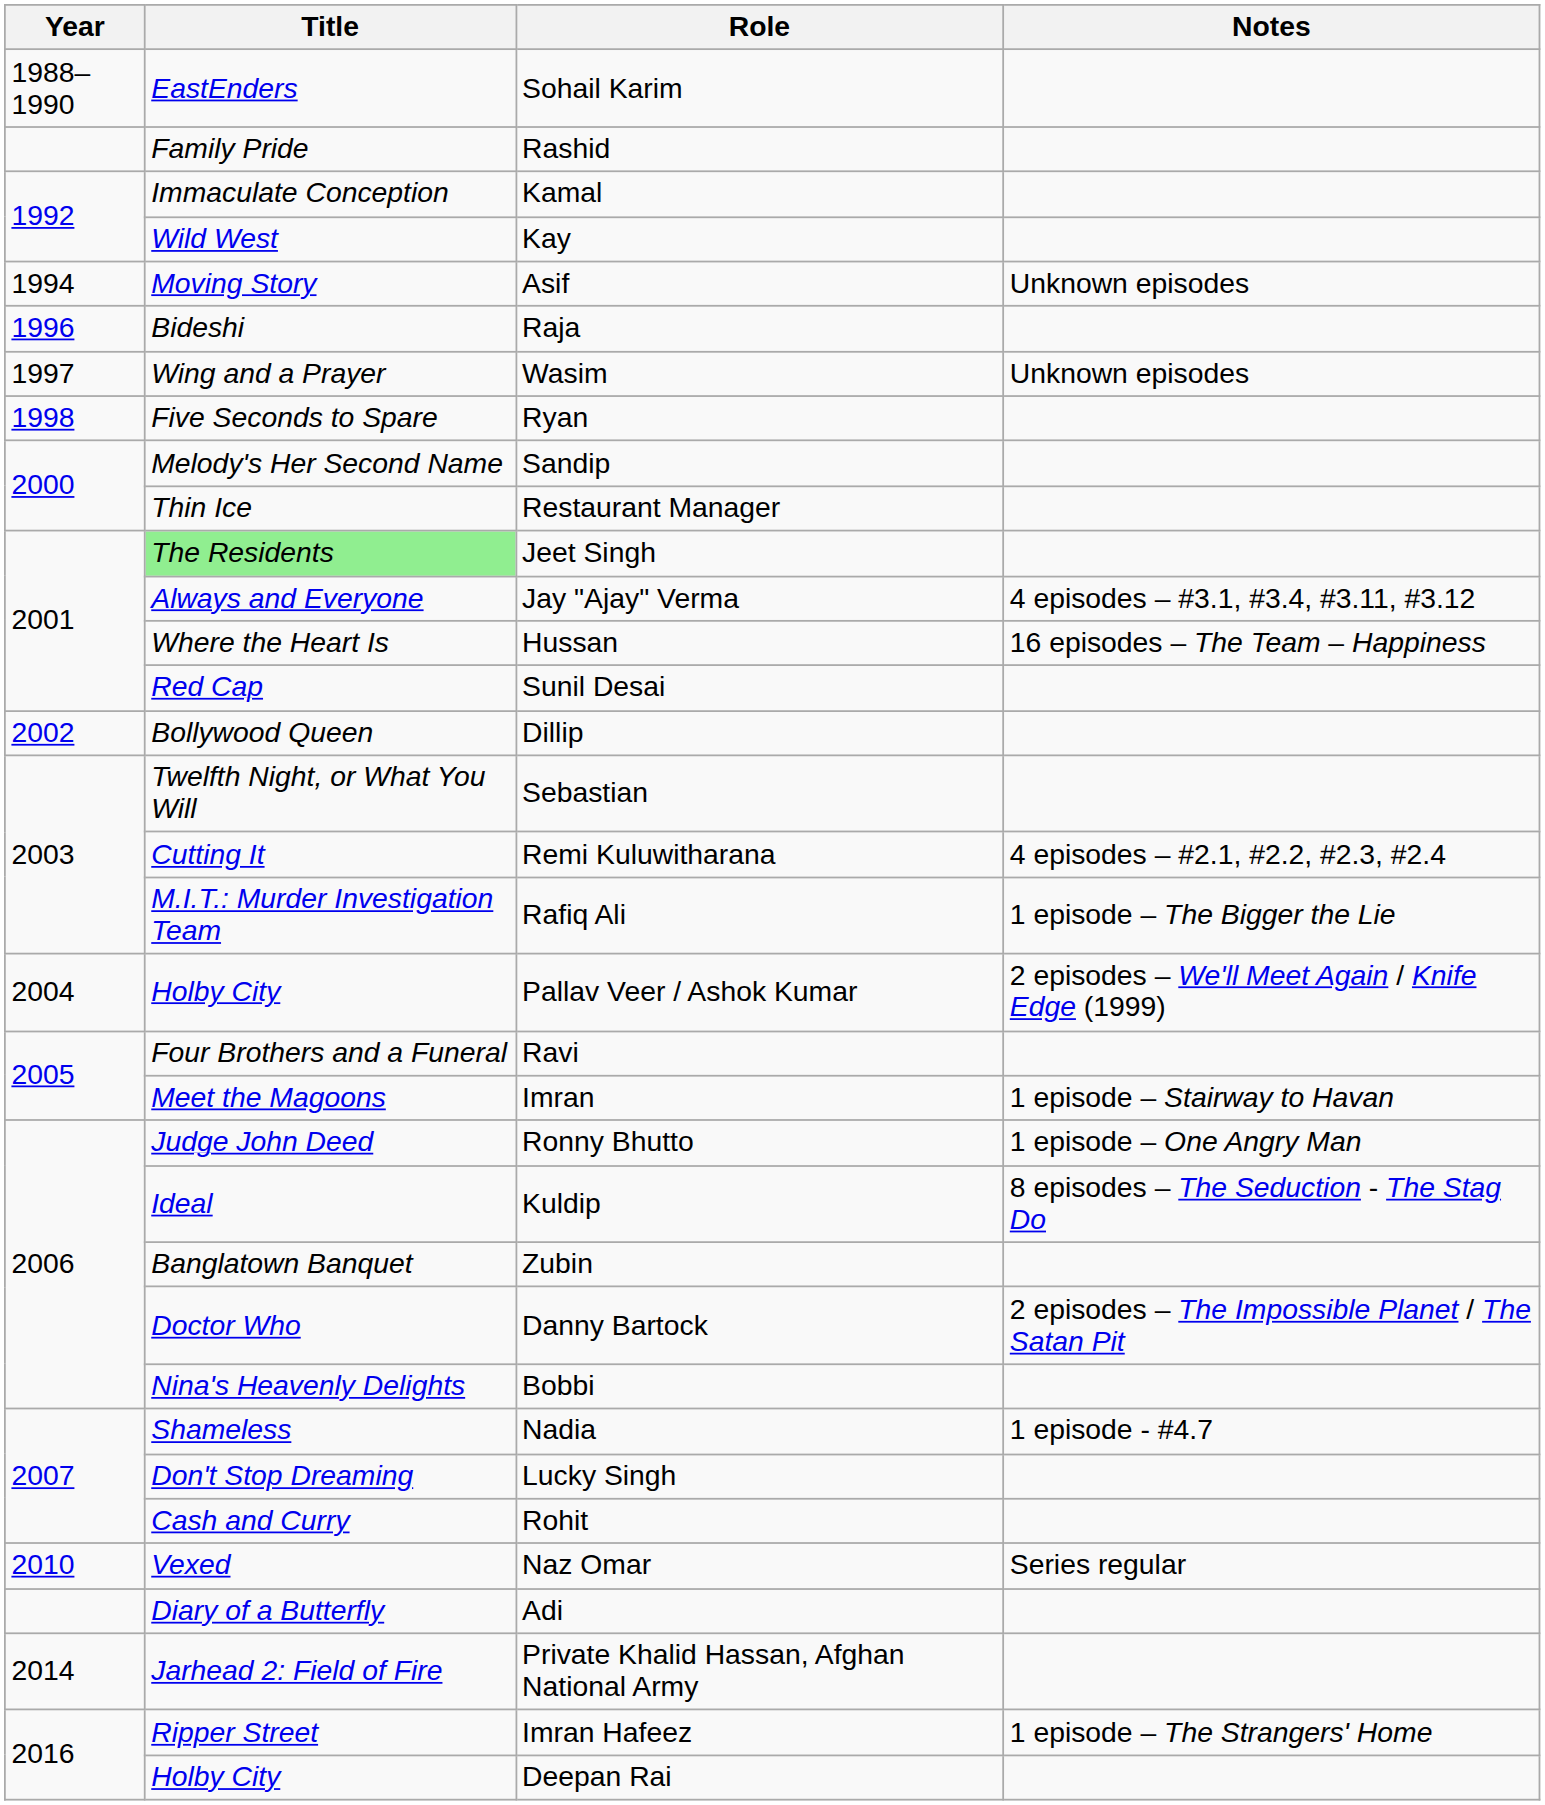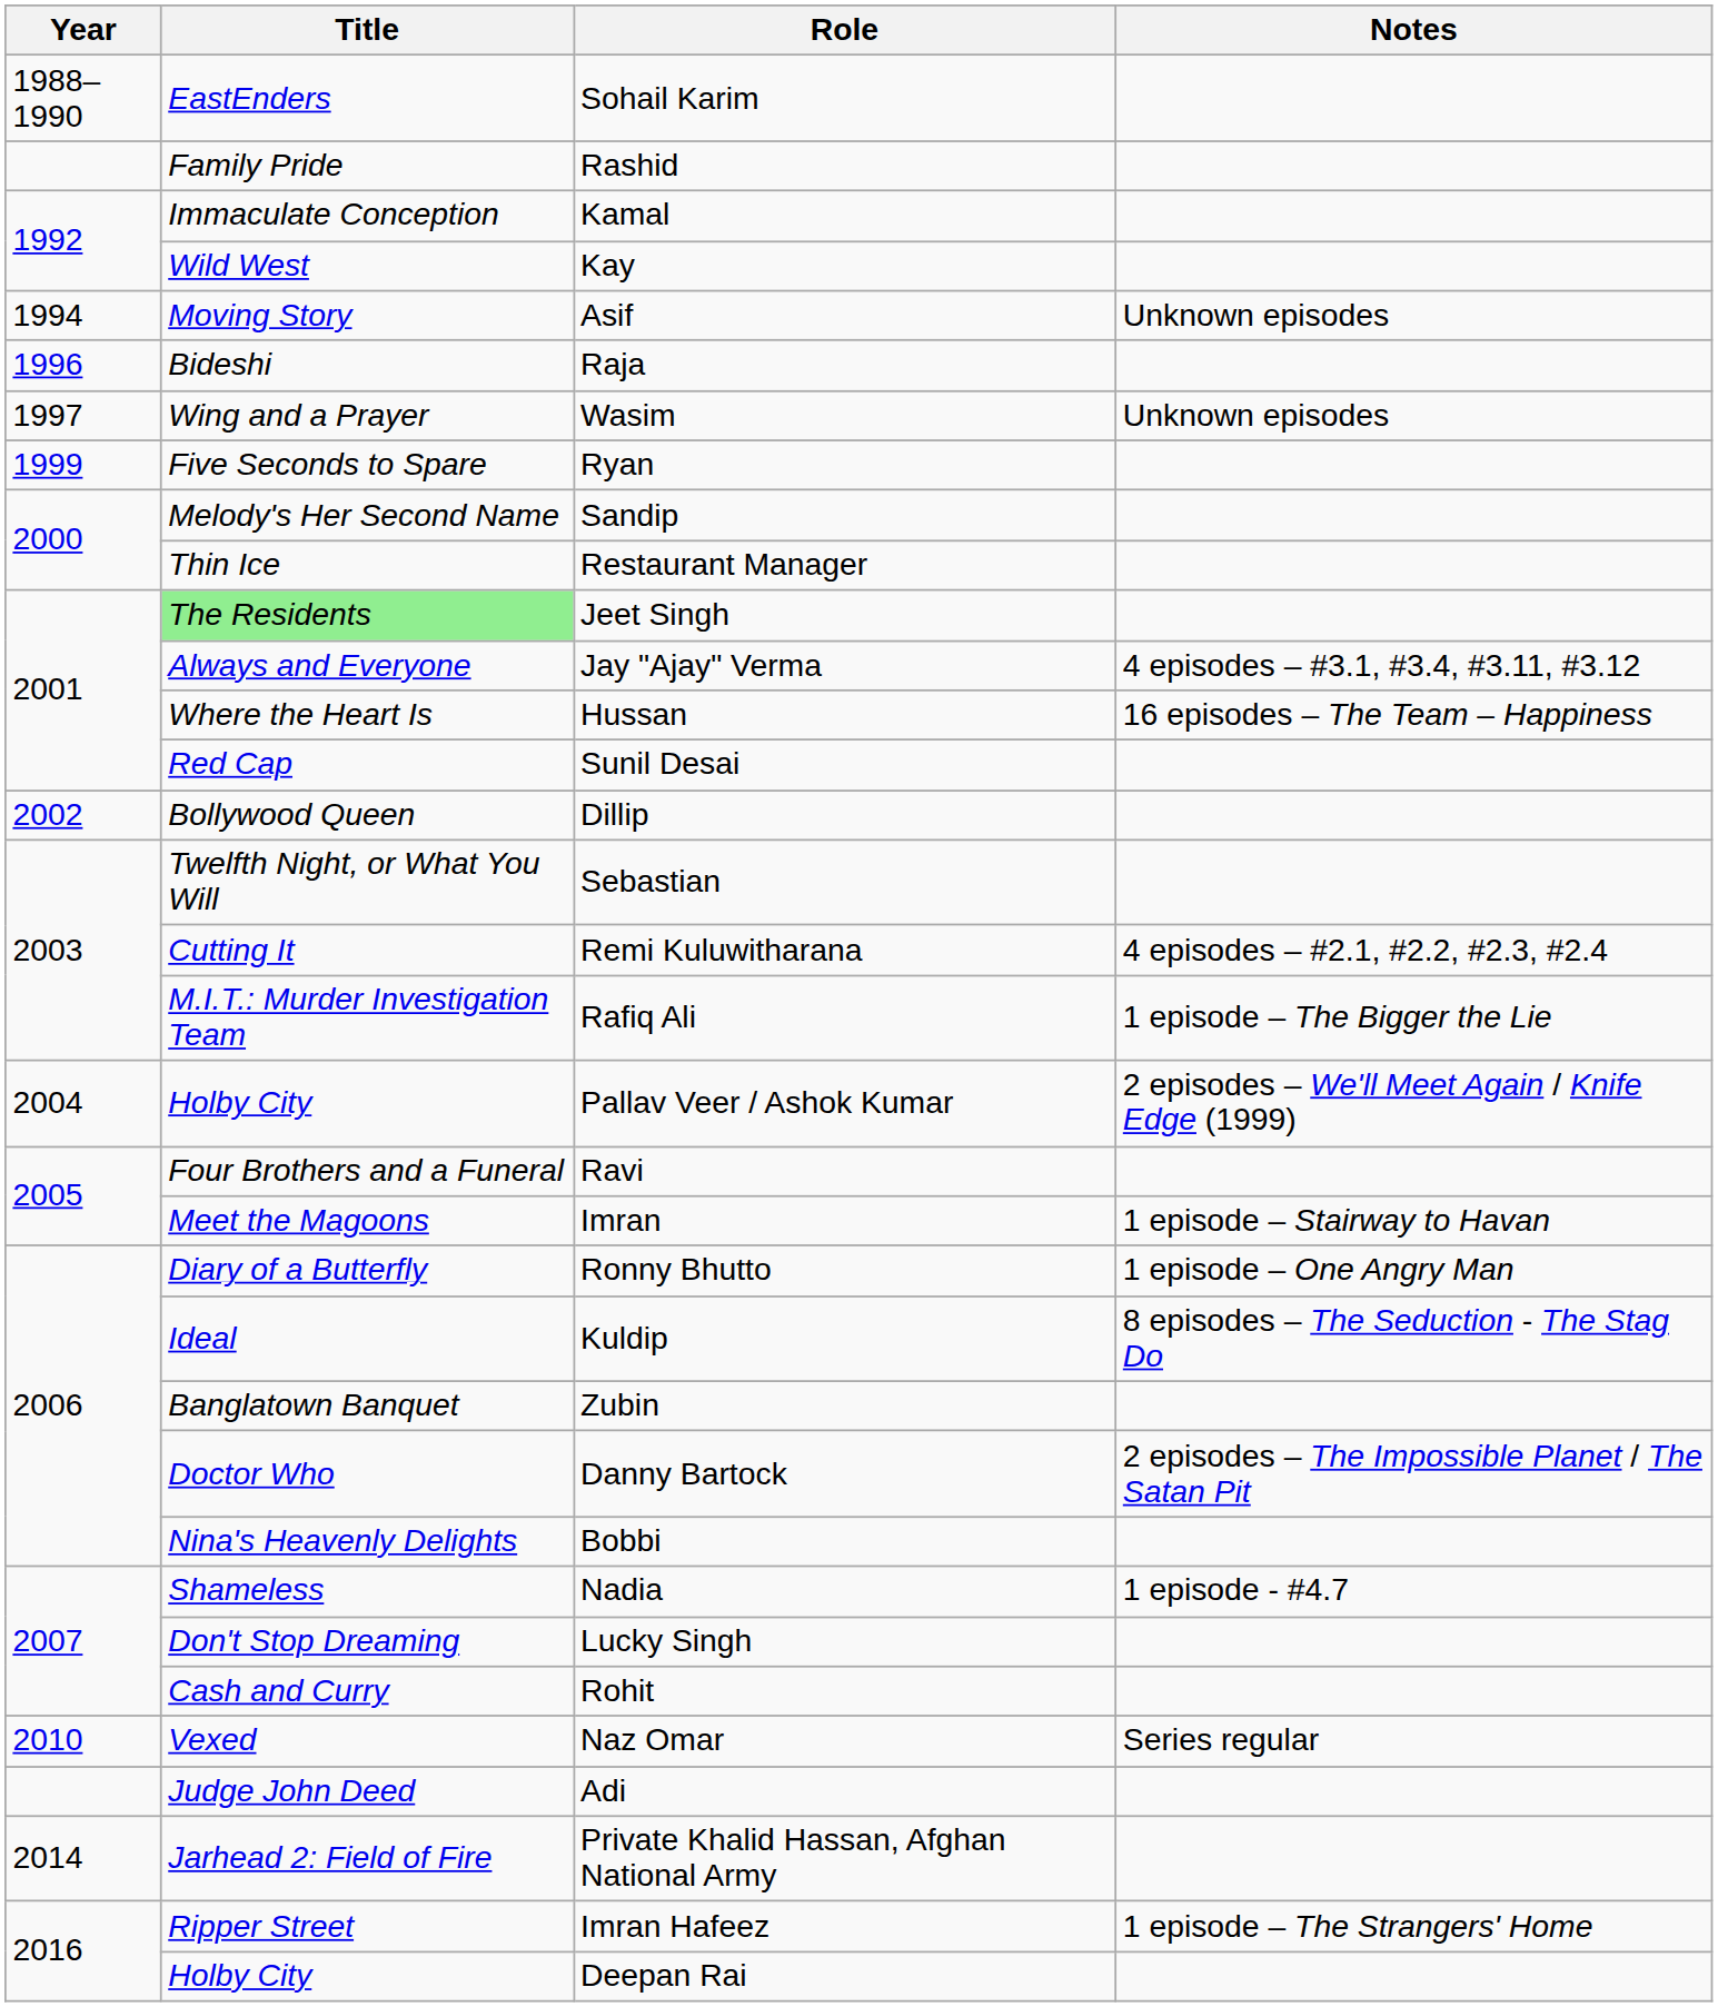Ryan | Year: 1998 -> 1999
Ronny Bhutto | Title: Judge John Deed -> Diary of a Butterfly
Adi | Title: Diary of a Butterfly -> Judge John Deed
